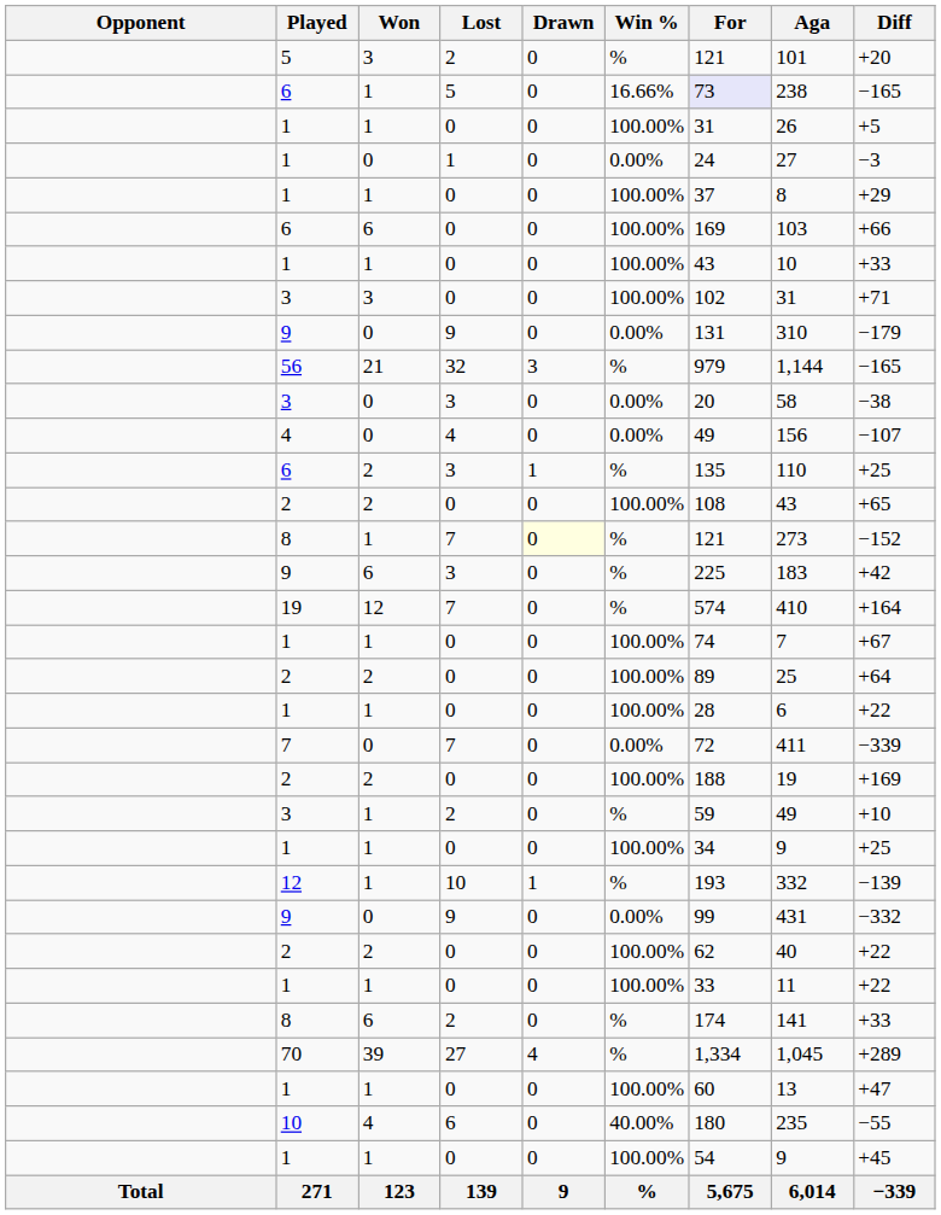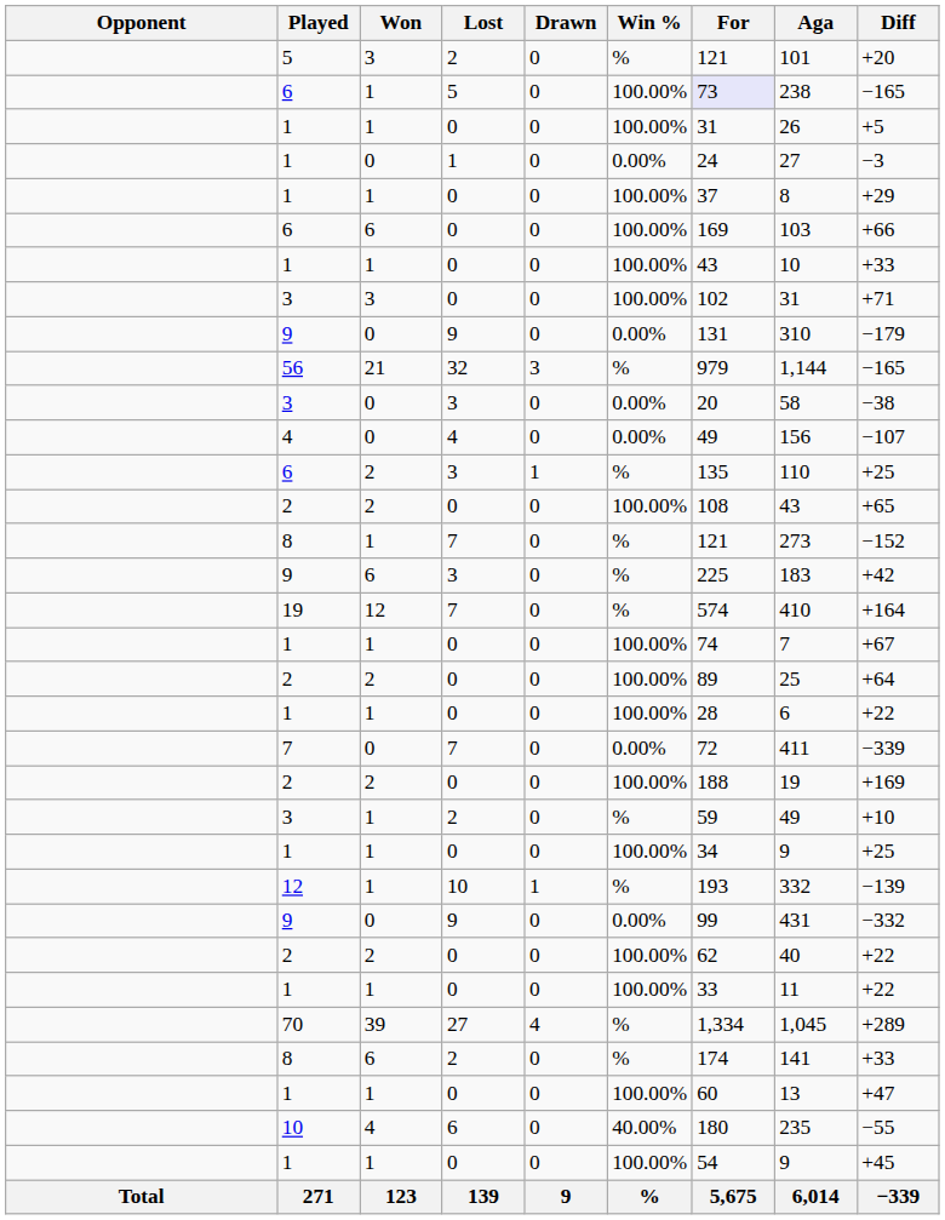6 / 5 | Win %: 16.66% -> 100.00%
8 / 7 | Drawn: lightyellow background -> no background
rows swapped: 70 <-> 8 / 2
